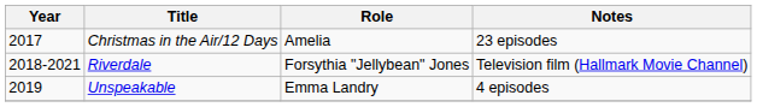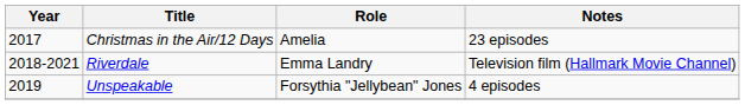Riverdale | Role: Forsythia "Jellybean" Jones -> Emma Landry
Unspeakable | Role: Emma Landry -> Forsythia "Jellybean" Jones
